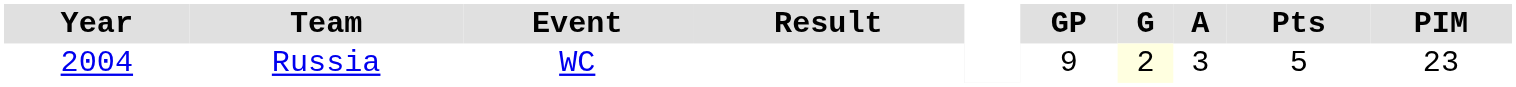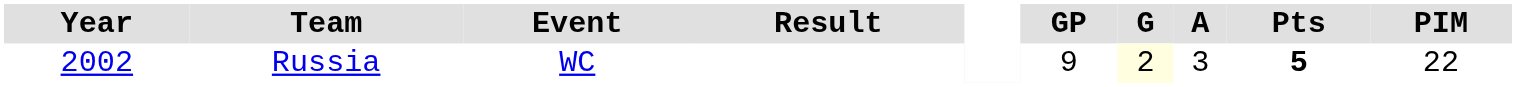Russia | Year: 2004 -> 2002
Russia | Pts: normal -> bold
Russia | PIM: 23 -> 22
